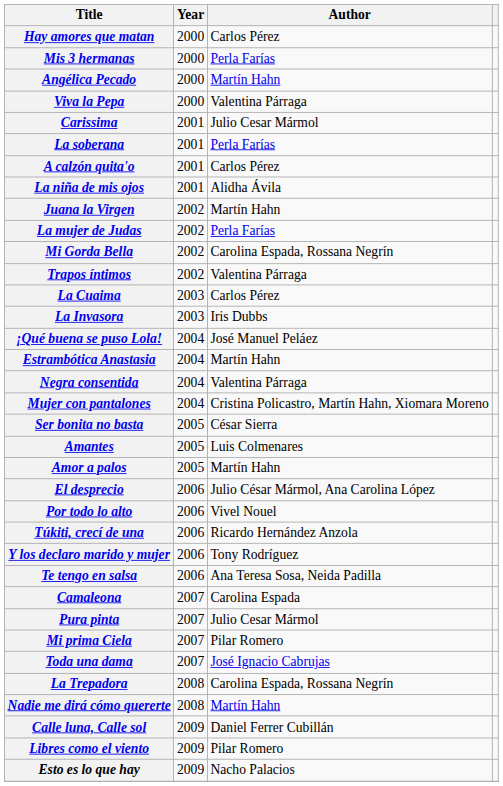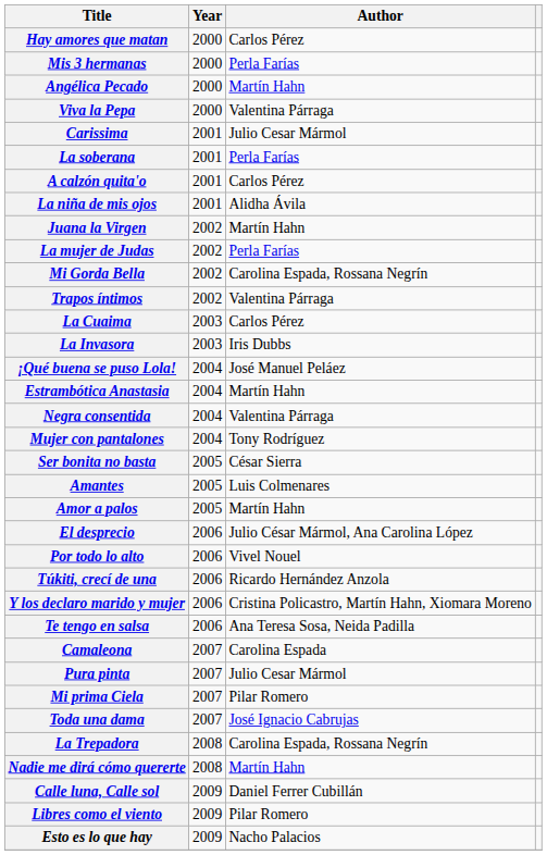Mujer con pantalones | Author: Cristina Policastro, Martín Hahn, Xiomara Moreno -> Tony Rodríguez
Y los declaro marido y mujer | Author: Tony Rodríguez -> Cristina Policastro, Martín Hahn, Xiomara Moreno
